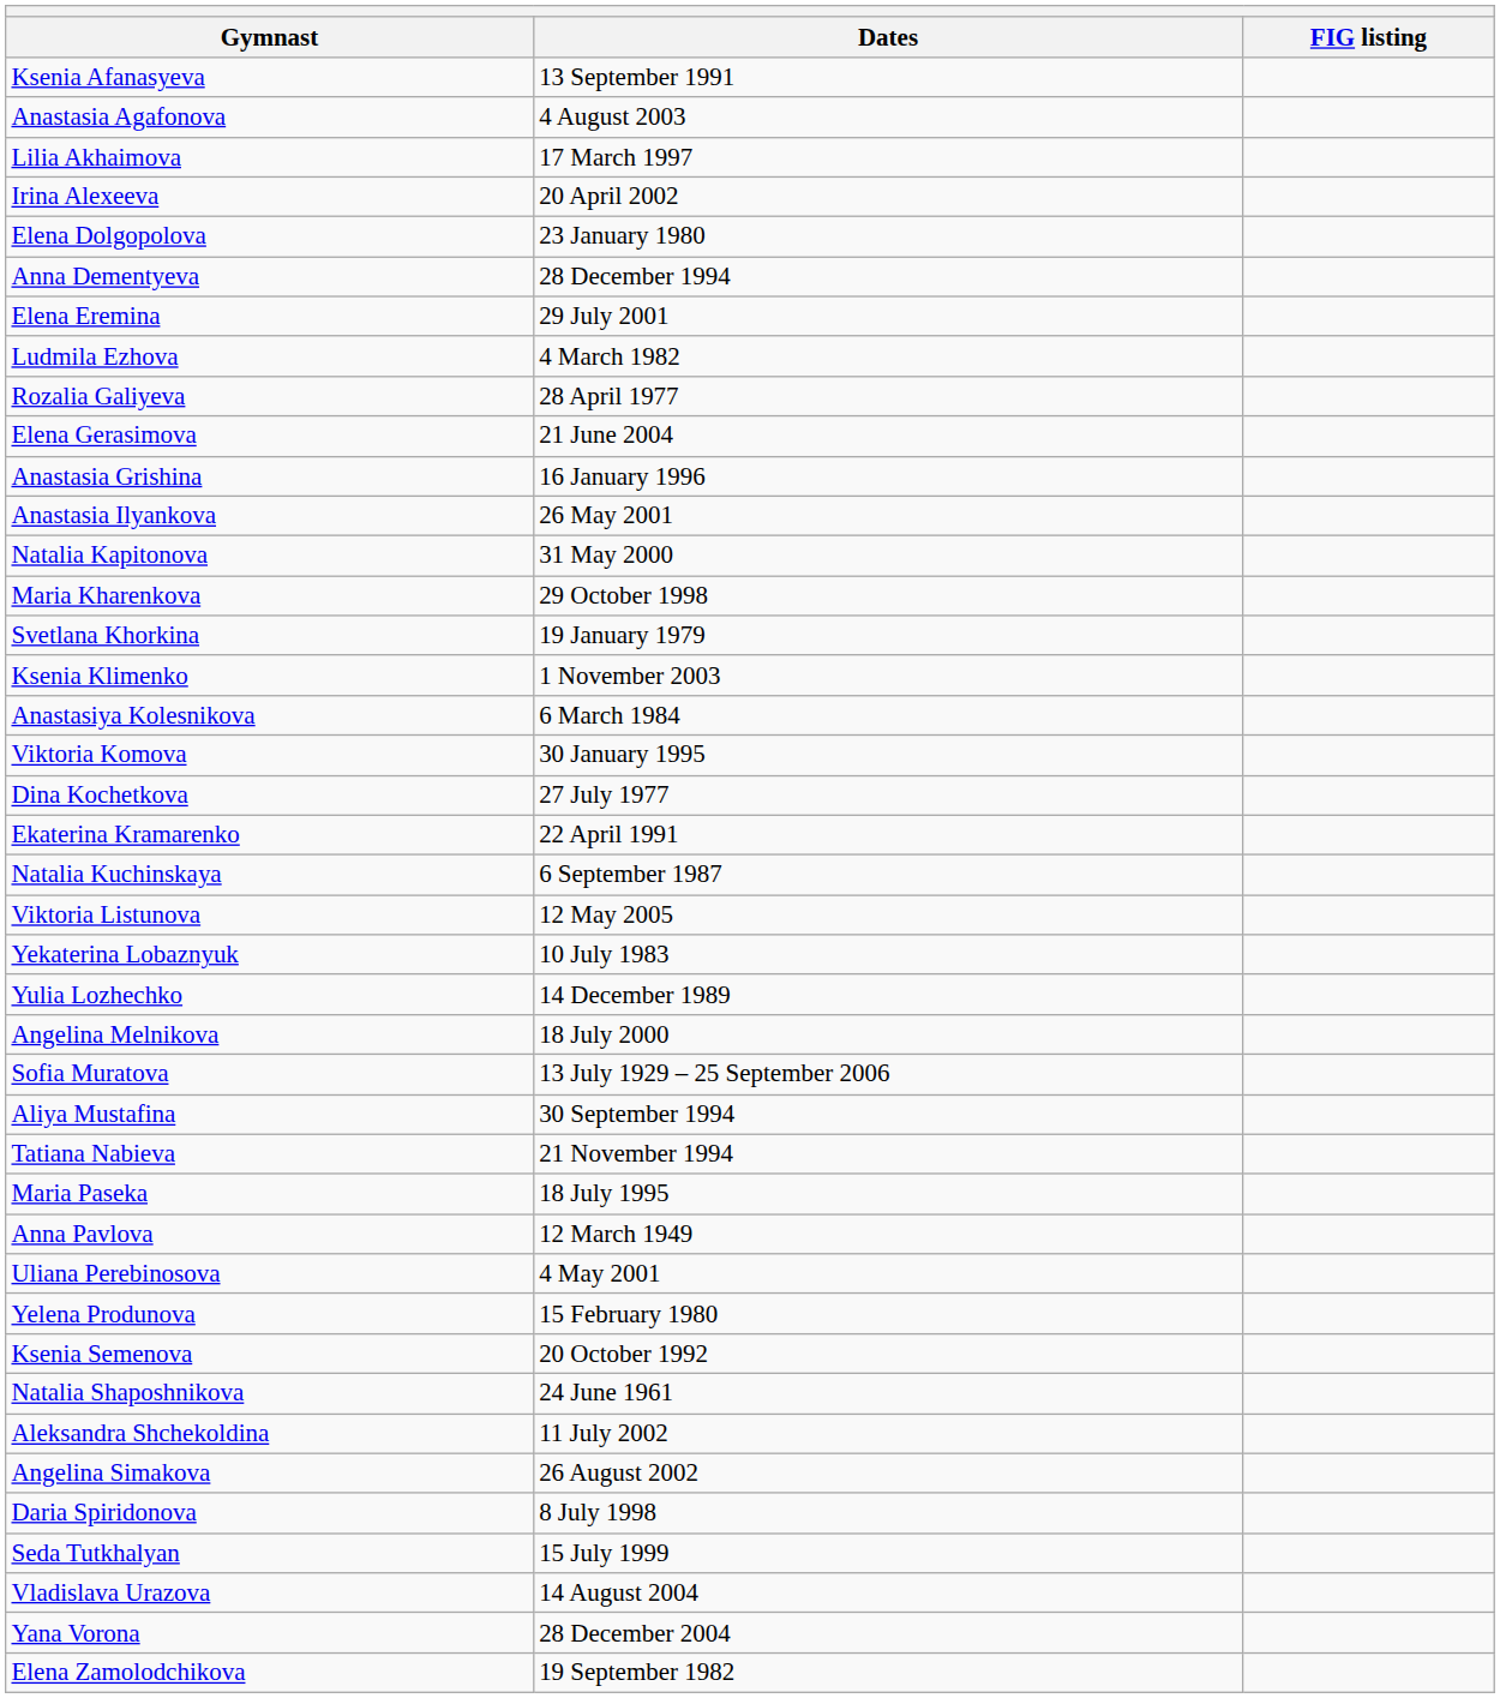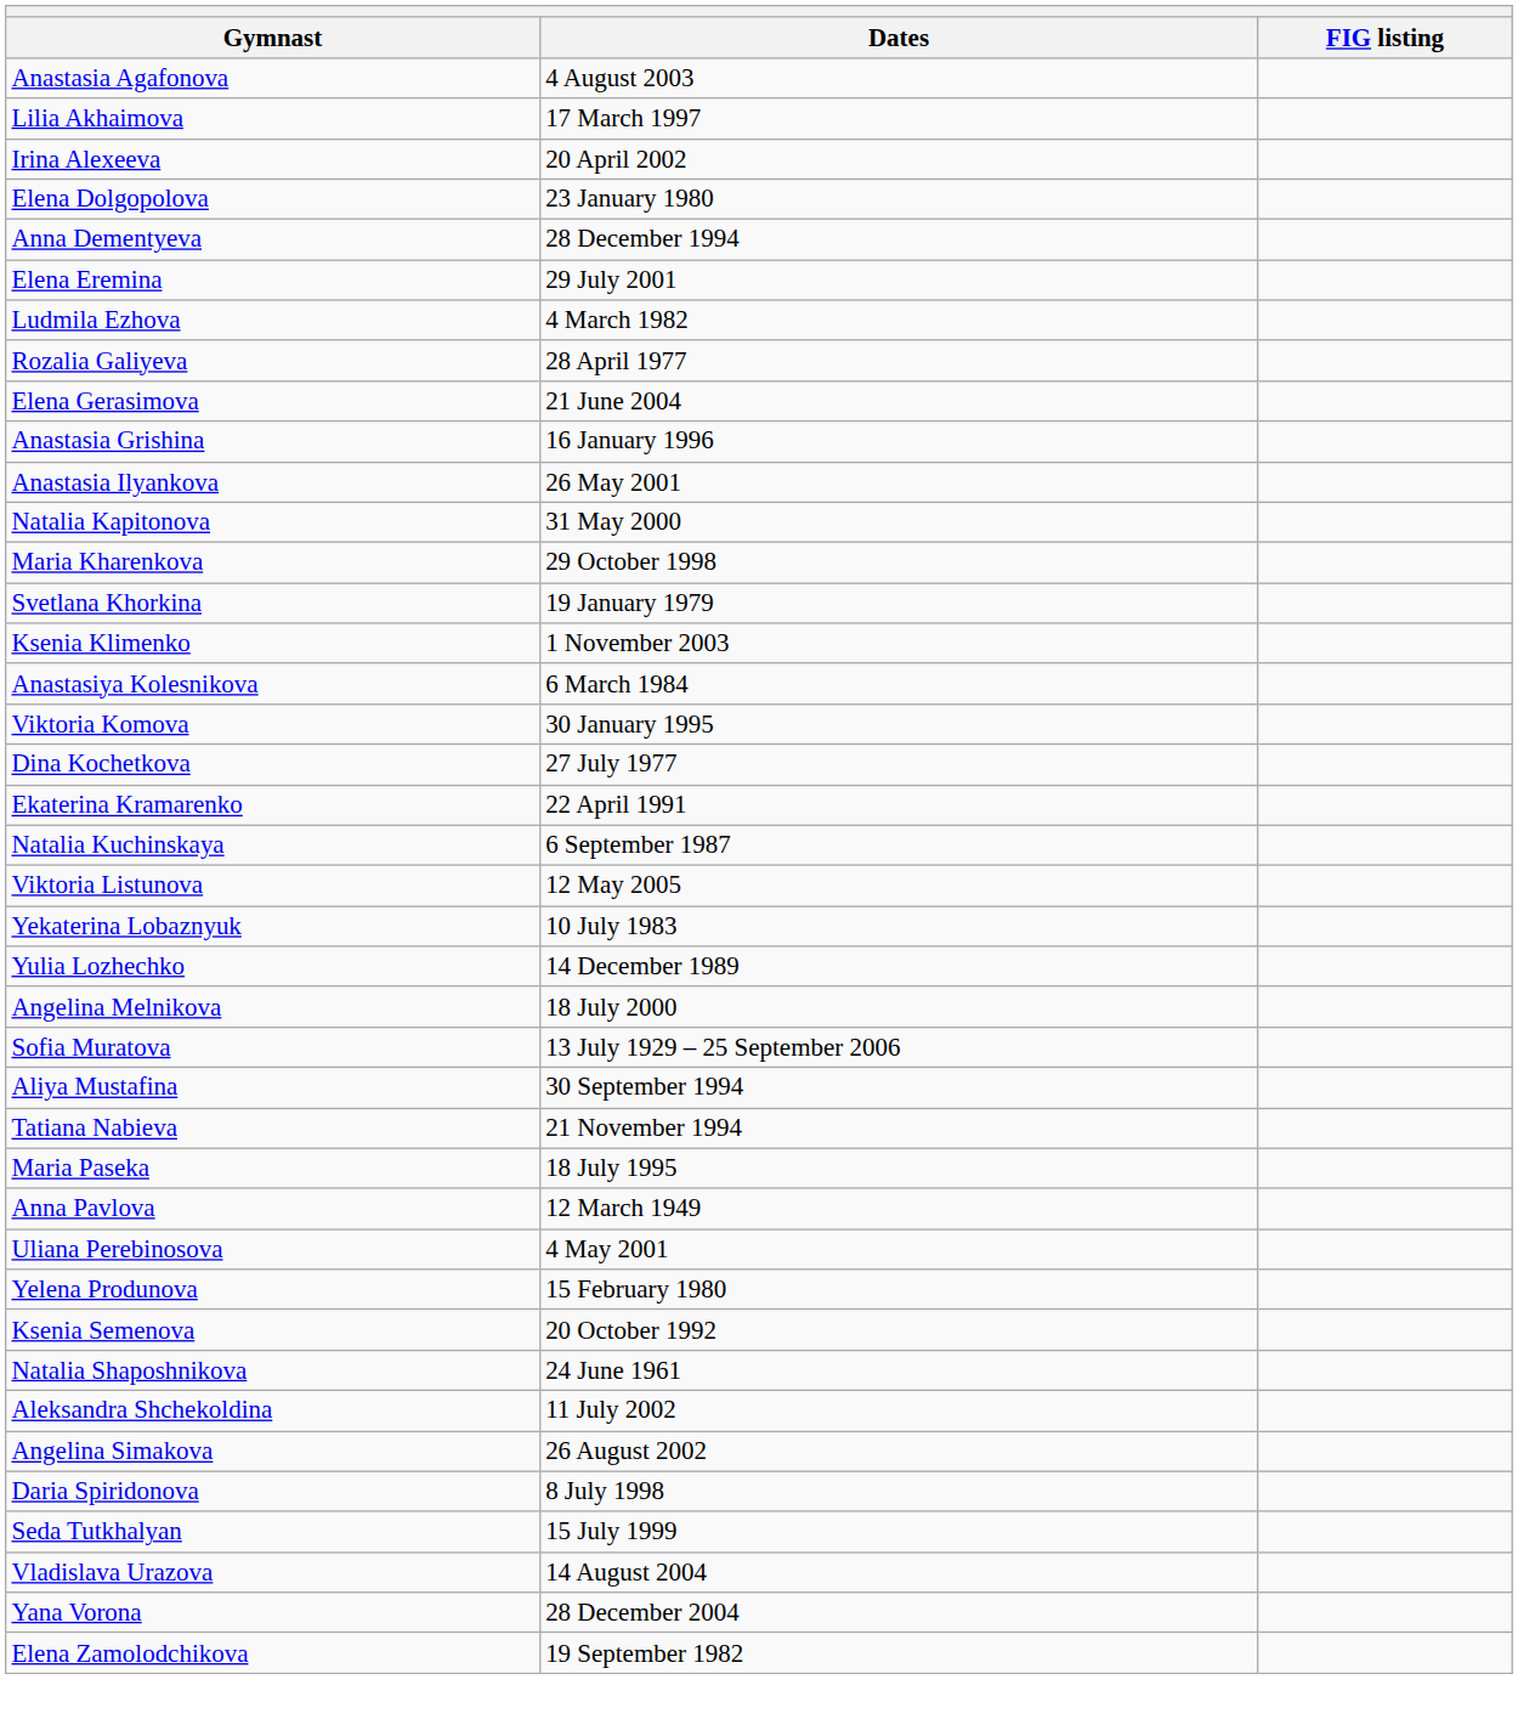- row: Ksenia Afanasyeva | 13 September 1991
